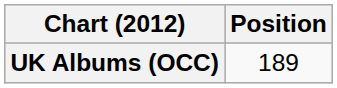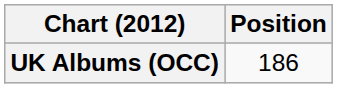UK Albums (OCC) | Position: 189 -> 186
